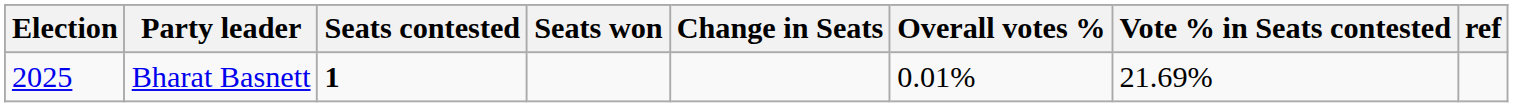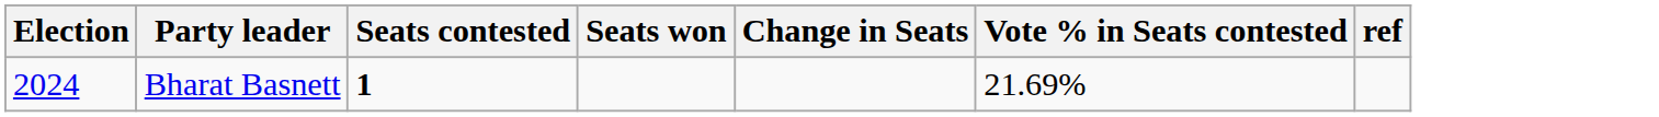- column: Overall votes % | 0.01%
Bharat Basnett | Election: 2025 -> 2024
